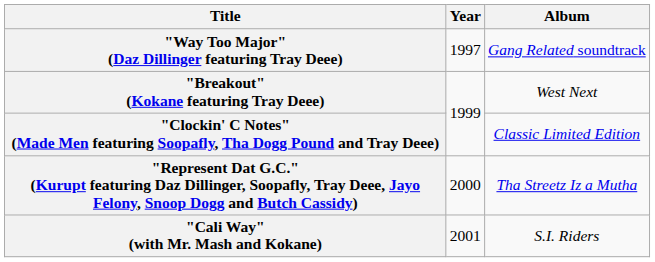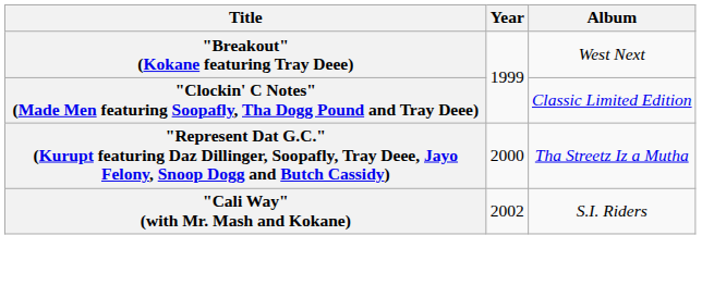- row: "Way Too Major" (Daz Dillinger featuring Tray Deee) | 1997 | Gang Related soundtrack
"Cali Way" (with Mr. Mash and Kokane) | Year: 2001 -> 2002
